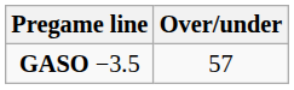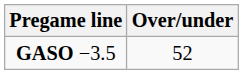GASO −3.5 | Over/under: 57 -> 52
